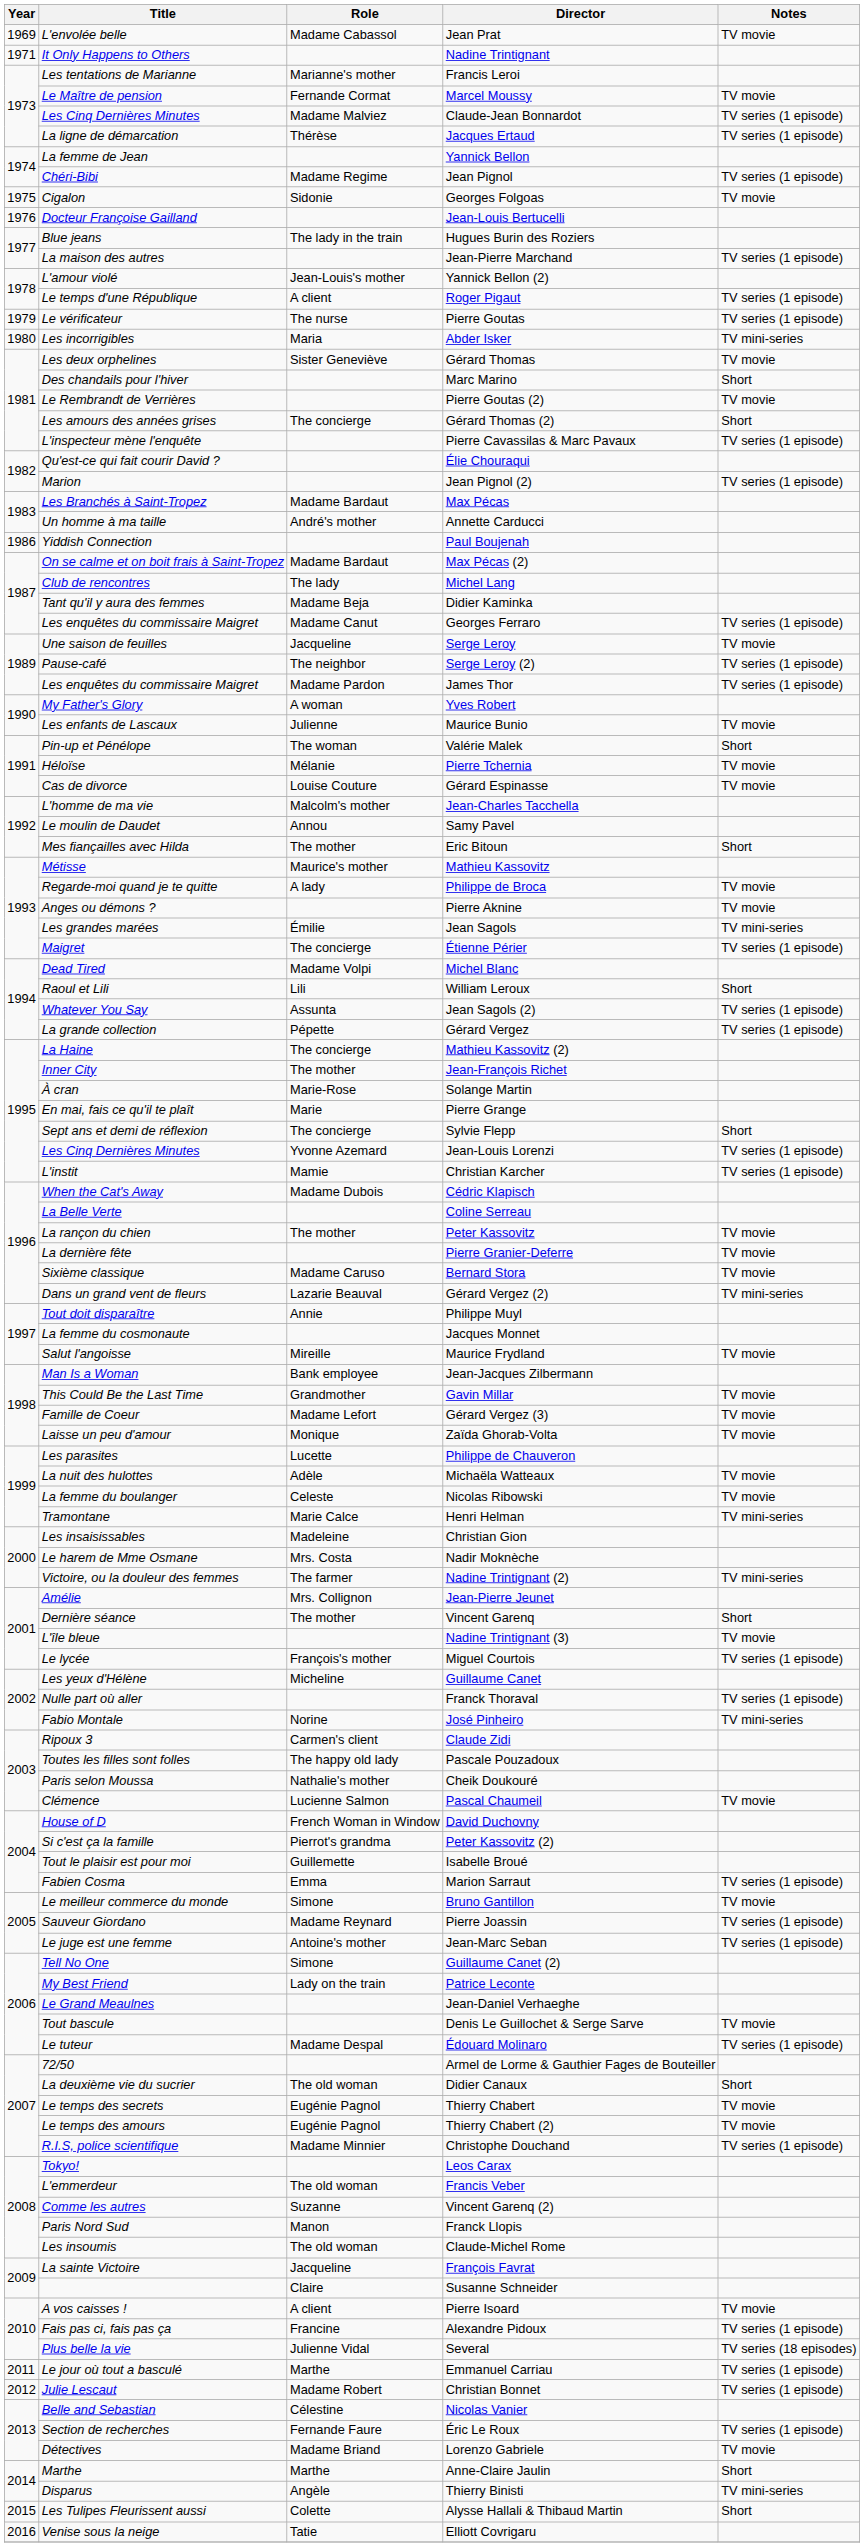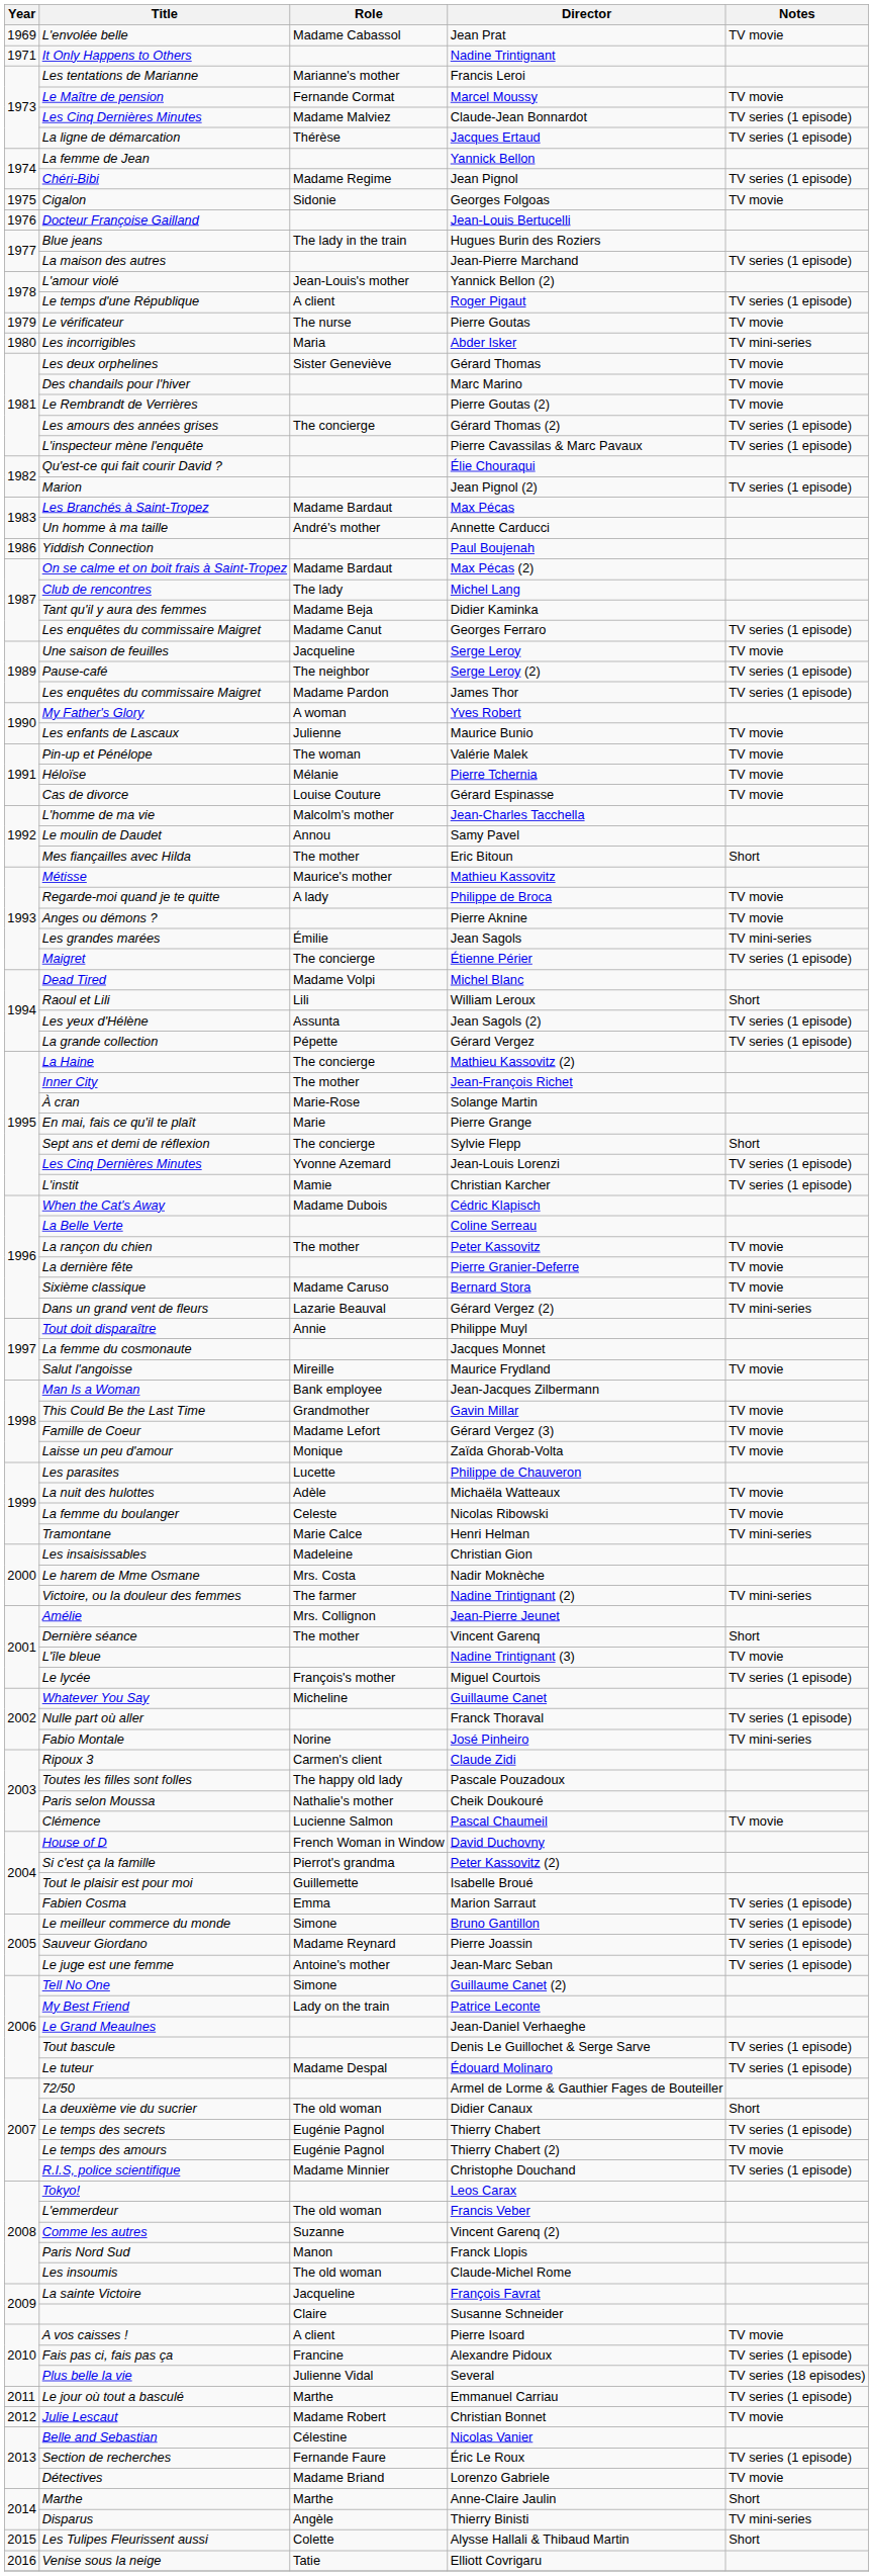Pierre Goutas | Notes: TV series (1 episode) -> TV movie
Marc Marino | Notes: Short -> TV movie
Gérard Thomas (2) | Notes: Short -> TV series (1 episode)
Valérie Malek | Notes: Short -> TV movie
Jean Sagols (2) | Title: Whatever You Say -> Les yeux d'Hélène
Guillaume Canet | Title: Les yeux d'Hélène -> Whatever You Say
Bruno Gantillon | Notes: TV movie -> TV series (1 episode)
Denis Le Guillochet & Serge Sarve | Notes: TV movie -> TV series (1 episode)
Thierry Chabert | Notes: TV movie -> TV series (1 episode)
Christian Bonnet | Notes: TV series (1 episode) -> TV movie
